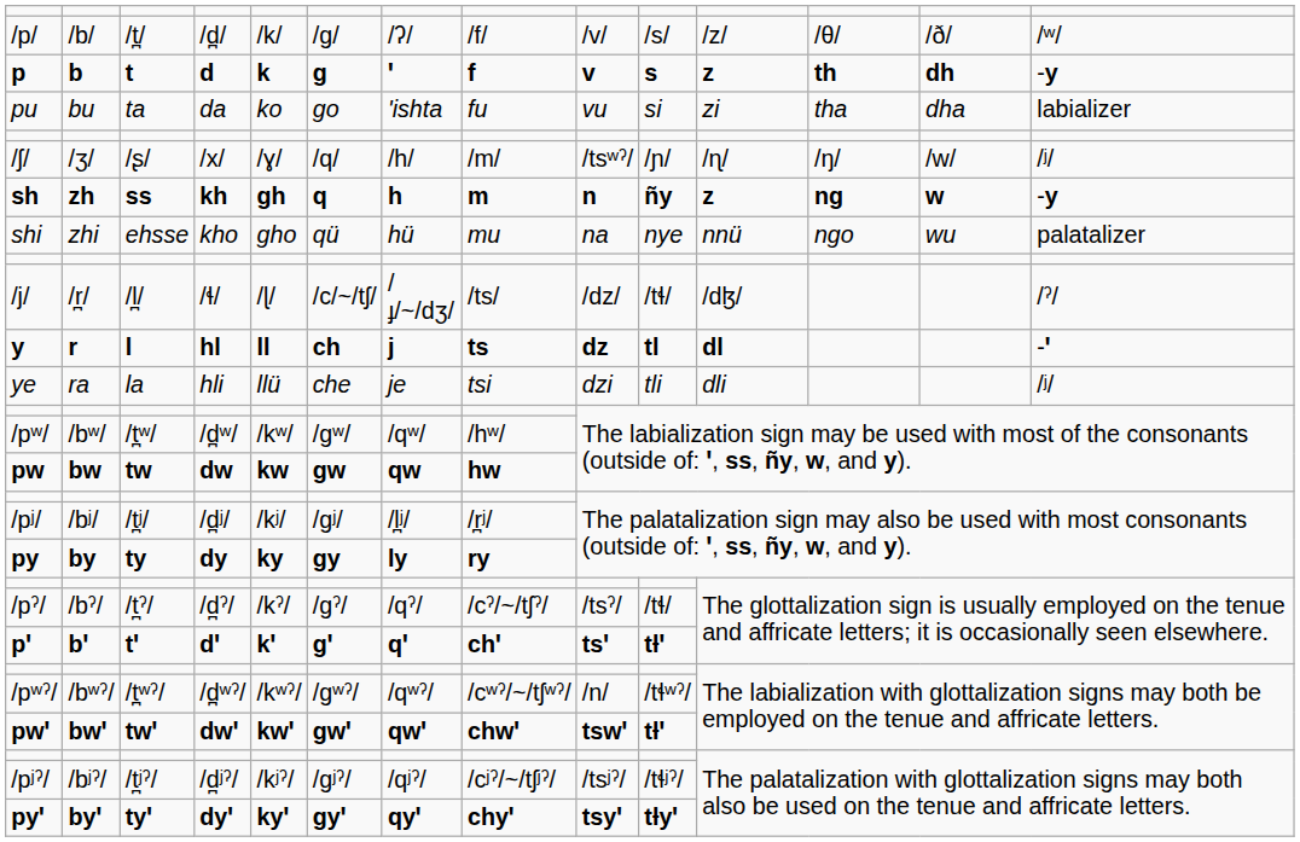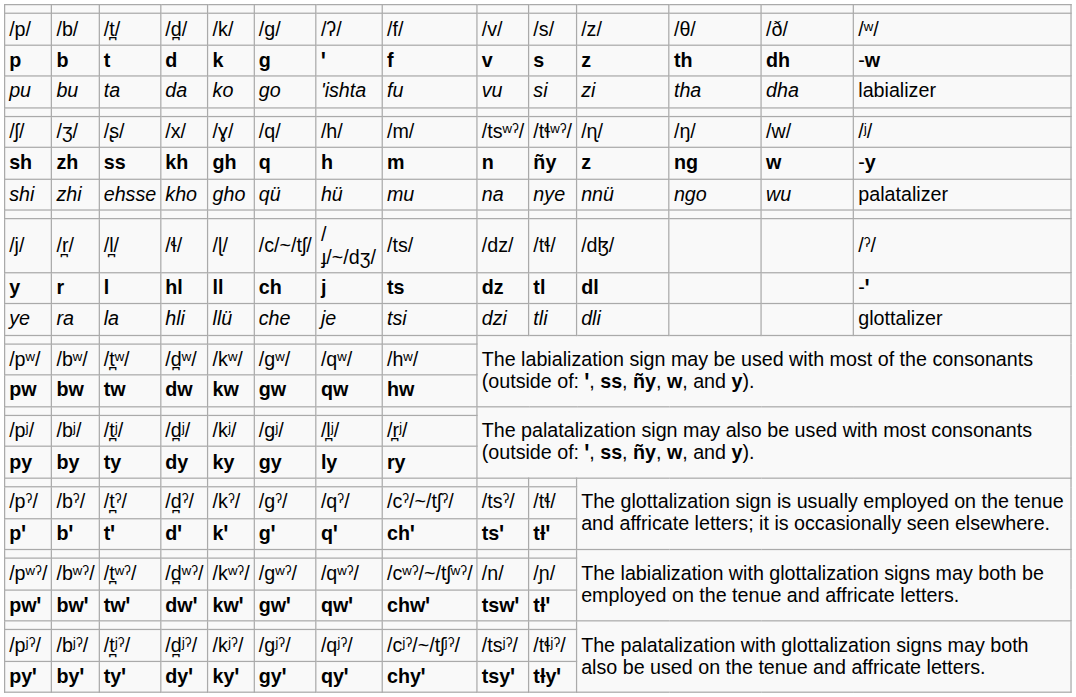p | column 14: -y -> -w
/ʃ/ | column 10: /ɲ/ -> /tɬʷˀ/
ye | column 14: /ʲ/ -> glottalizer
/pʷˀ/ | column 10: /tɬʷˀ/ -> /ɲ/
